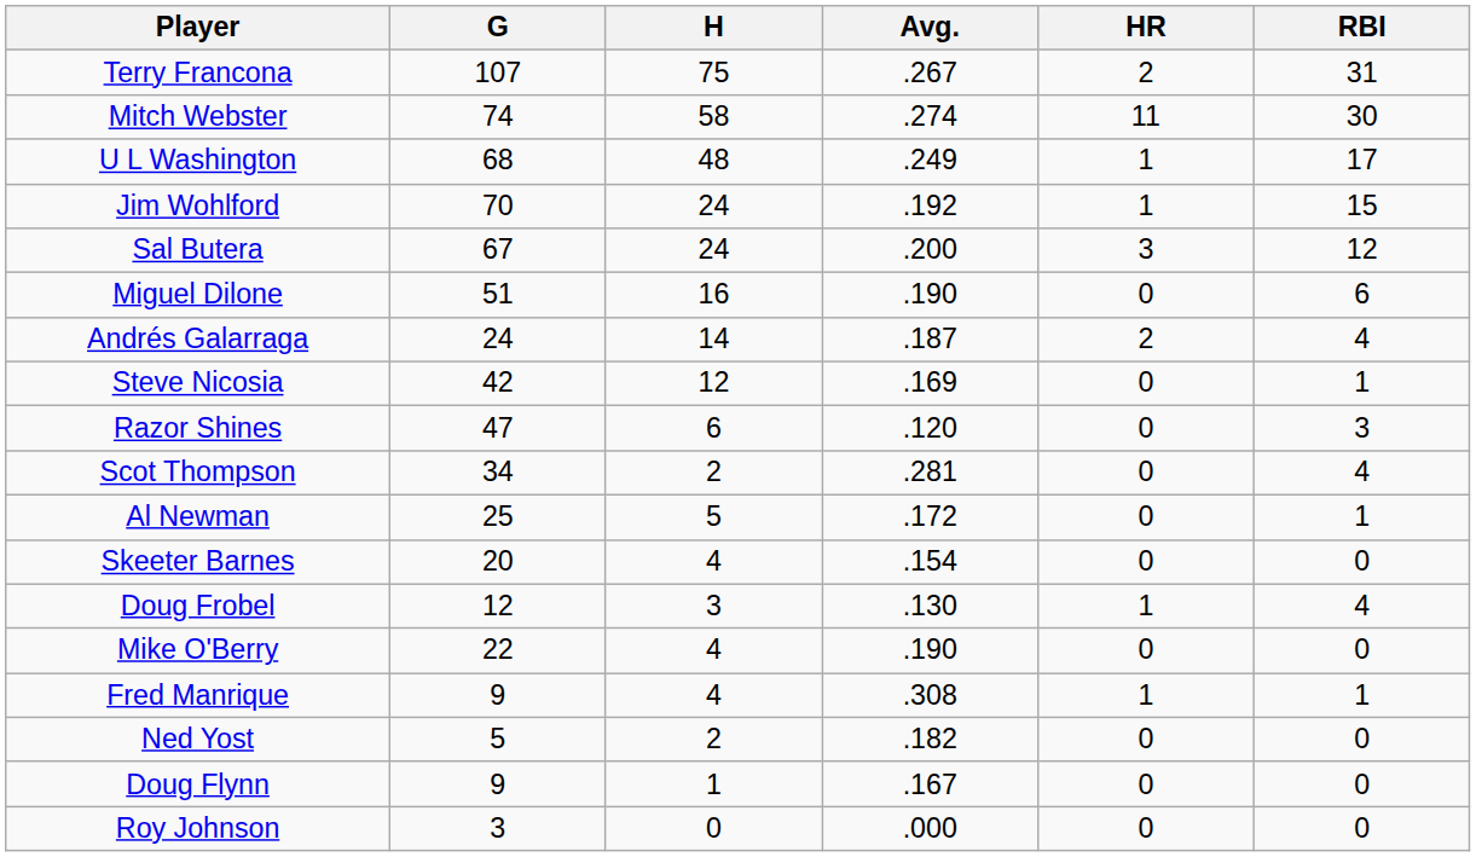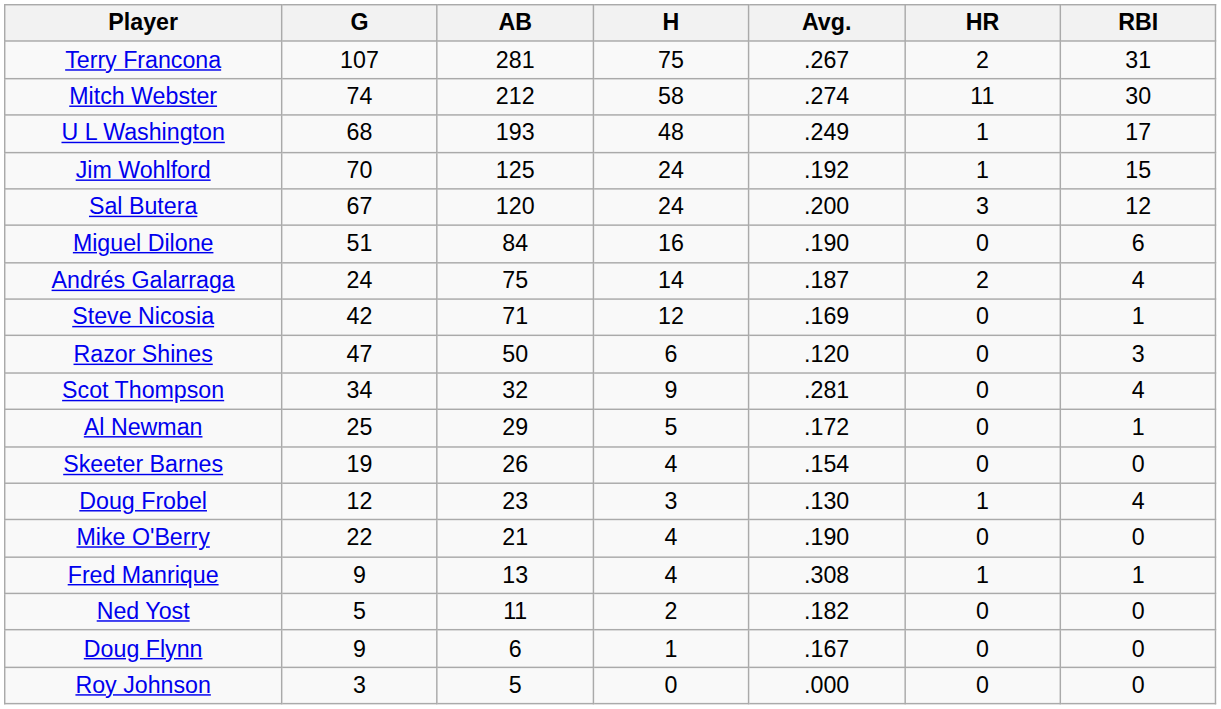+ column: AB | 281 | 212 | 193 | 125 | 120 | 84 | 75 | 71 | 50 | 32 | 29 | 26 | 23 | 21 | 13 | 11 | 6 | 5
Scot Thompson | H: 2 -> 9
Skeeter Barnes | G: 20 -> 19
